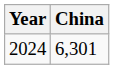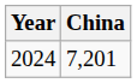2024 | China: 6,301 -> 7,201
